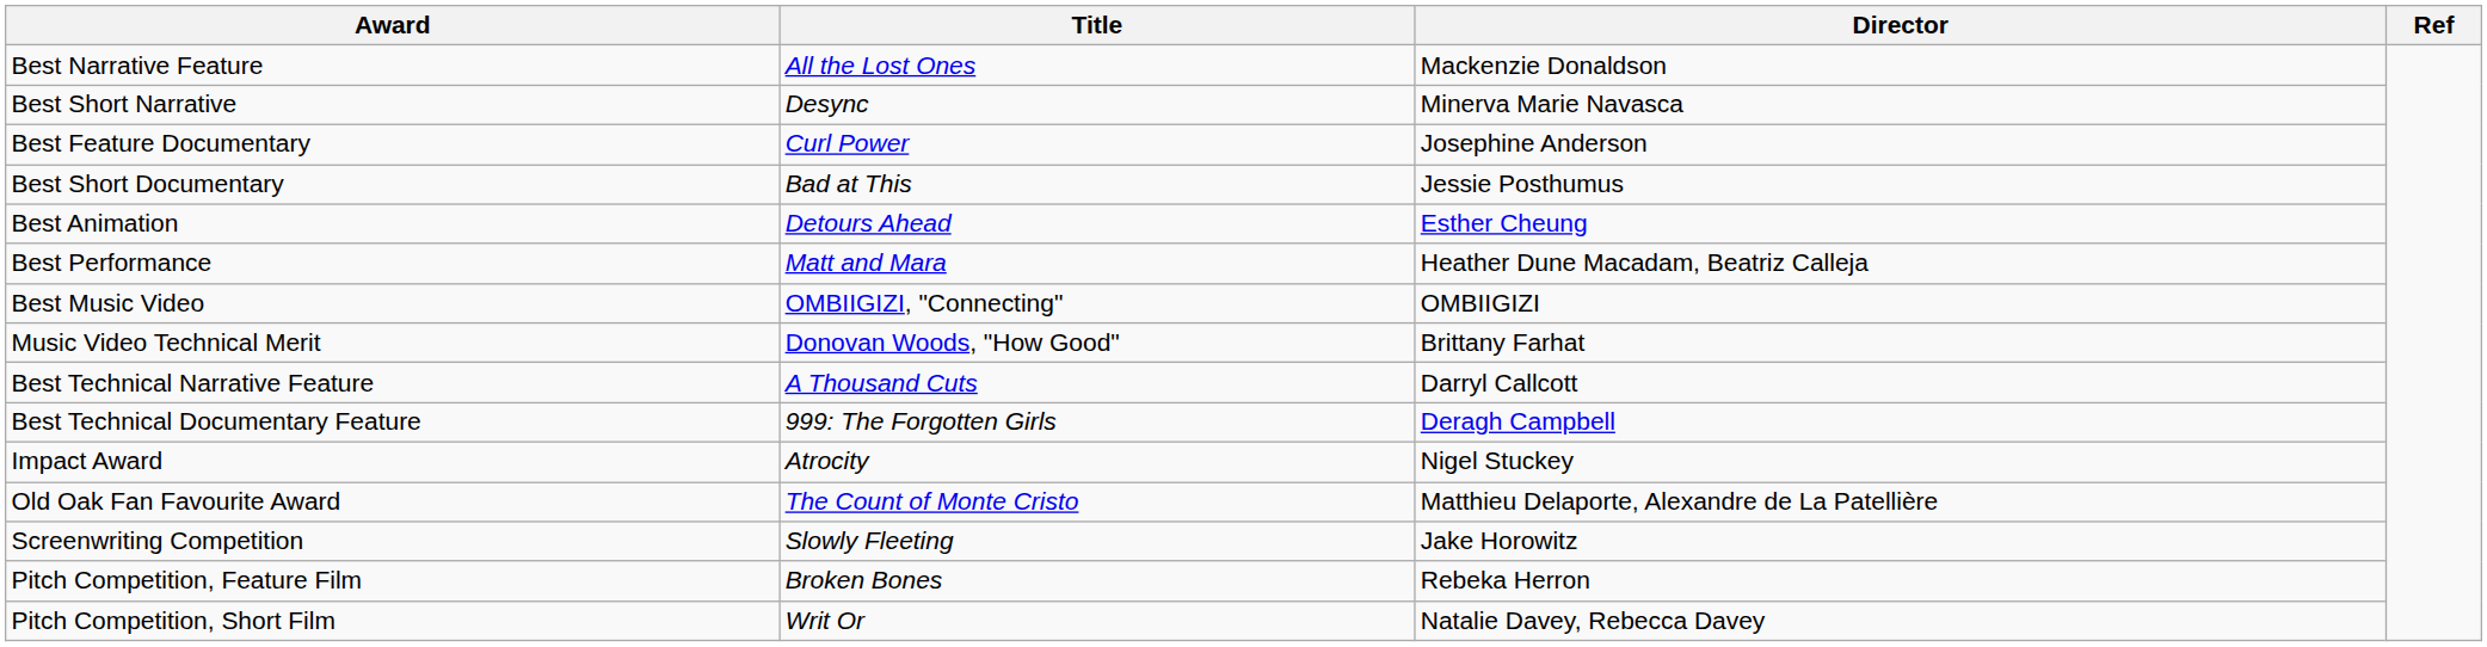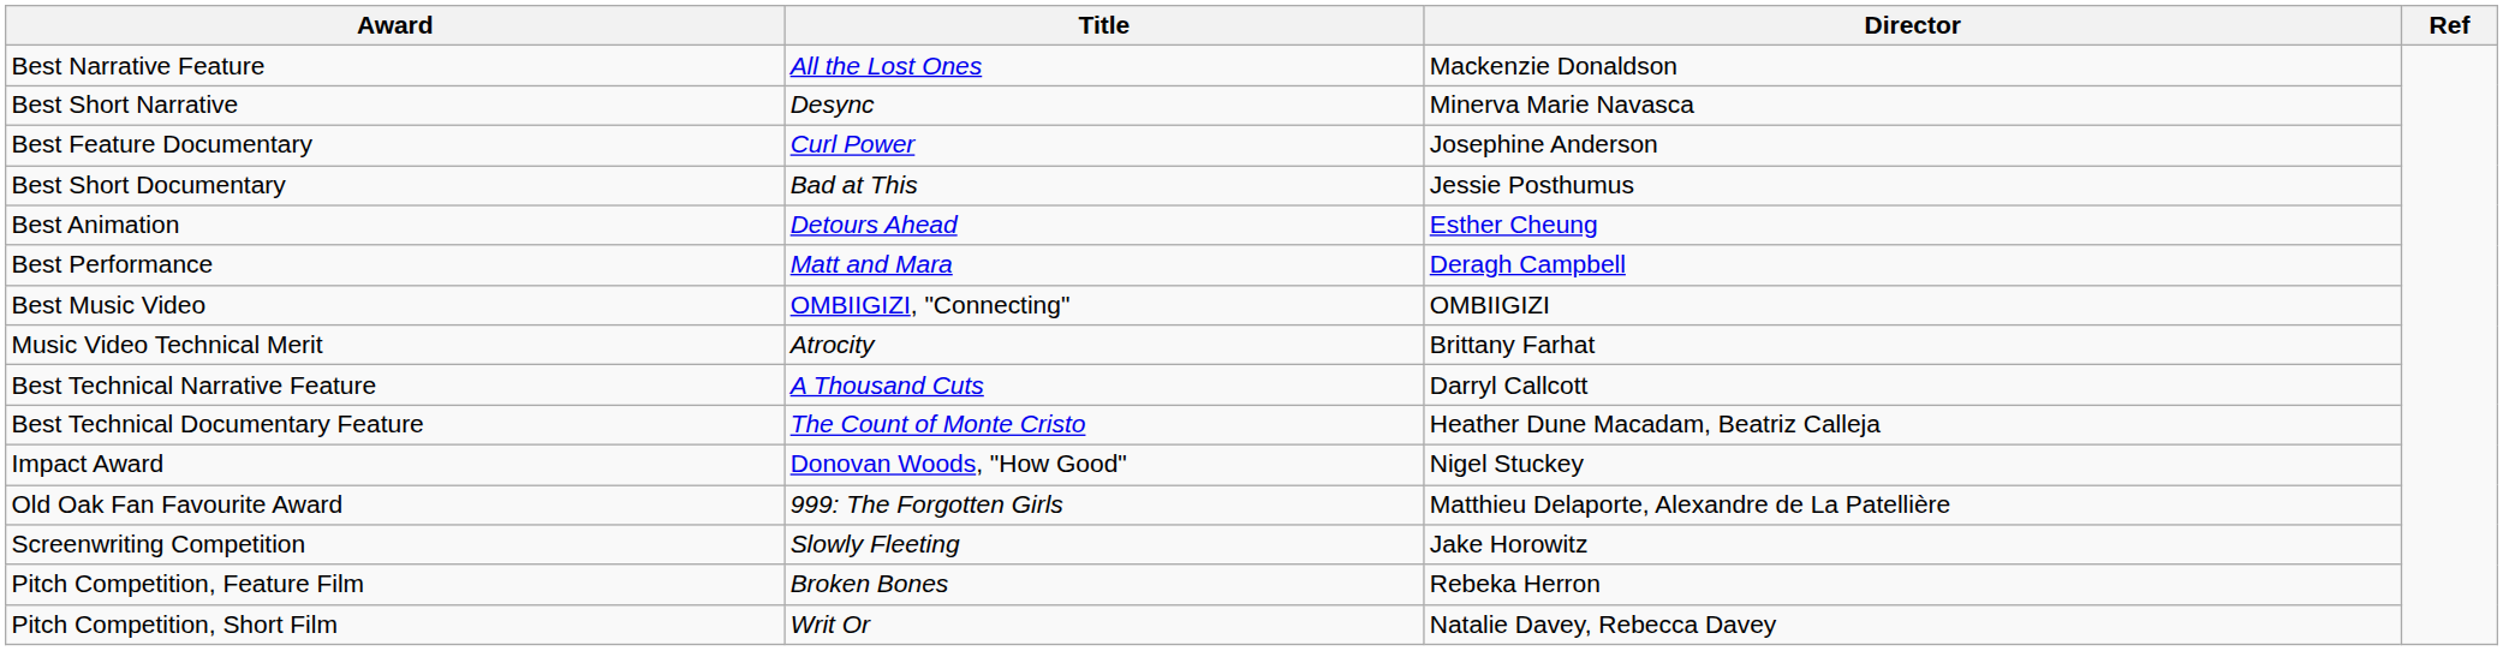Best Performance | Director: Heather Dune Macadam, Beatriz Calleja -> Deragh Campbell
Music Video Technical Merit | Title: Donovan Woods, "How Good" -> Atrocity
Best Technical Documentary Feature | Title: 999: The Forgotten Girls -> The Count of Monte Cristo
Best Technical Documentary Feature | Director: Deragh Campbell -> Heather Dune Macadam, Beatriz Calleja
Impact Award | Title: Atrocity -> Donovan Woods, "How Good"
Old Oak Fan Favourite Award | Title: The Count of Monte Cristo -> 999: The Forgotten Girls
